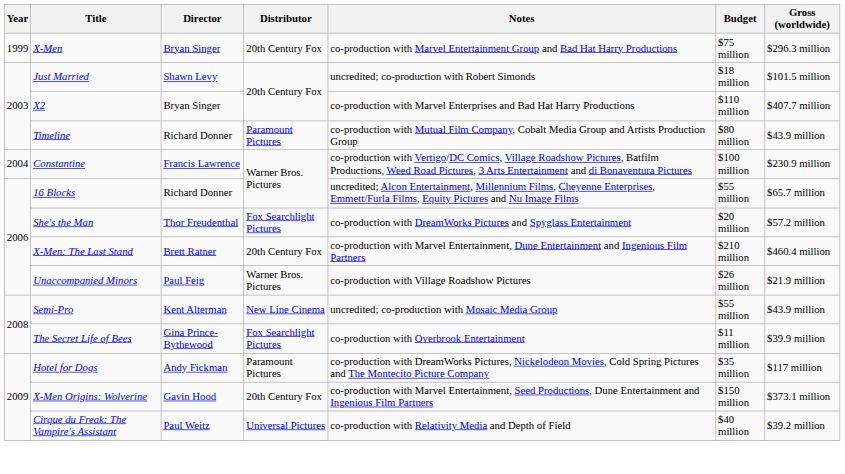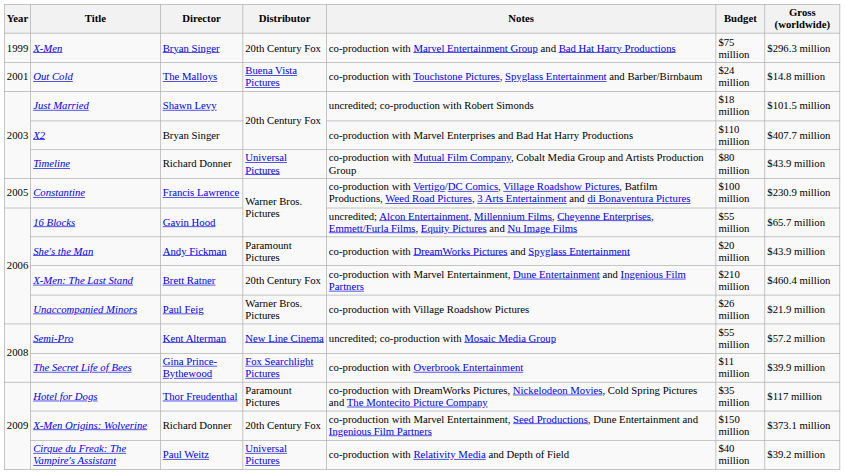+ row: 2001 | Out Cold | The Malloys | Buena Vista Pictures | co-production with Touchstone Pictures, Spyglass Entertainment and Barber/Birnbaum | $24 million | $14.8 million
Timeline | Distributor: Paramount Pictures -> Universal Pictures
Constantine | Year: 2004 -> 2005
16 Blocks | Director: Richard Donner -> Gavin Hood
She's the Man | Director: Thor Freudenthal -> Andy Fickman
She's the Man | Distributor: Fox Searchlight Pictures -> Paramount Pictures
She's the Man | Gross (worldwide): $57.2 million -> $43.9 million
Semi-Pro | Gross (worldwide): $43.9 million -> $57.2 million
Hotel for Dogs | Director: Andy Fickman -> Thor Freudenthal
X-Men Origins: Wolverine | Director: Gavin Hood -> Richard Donner
